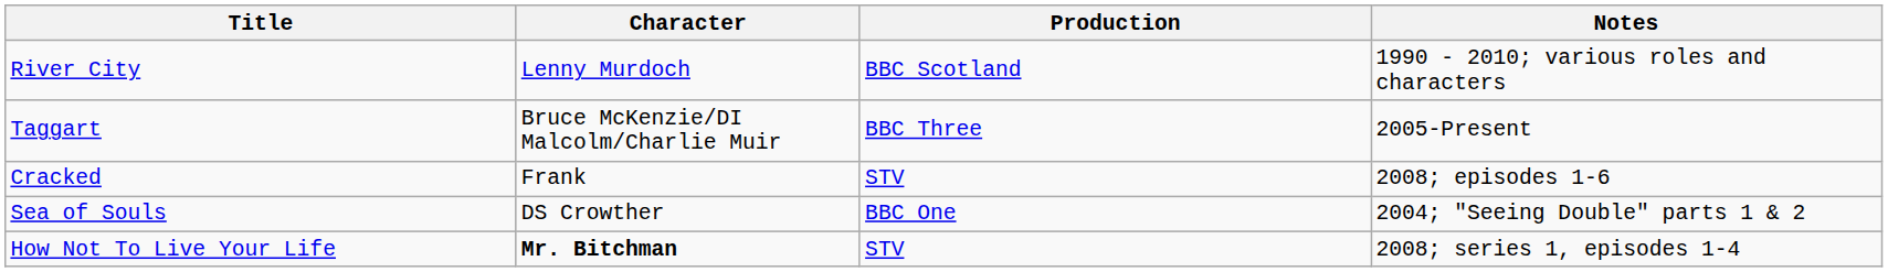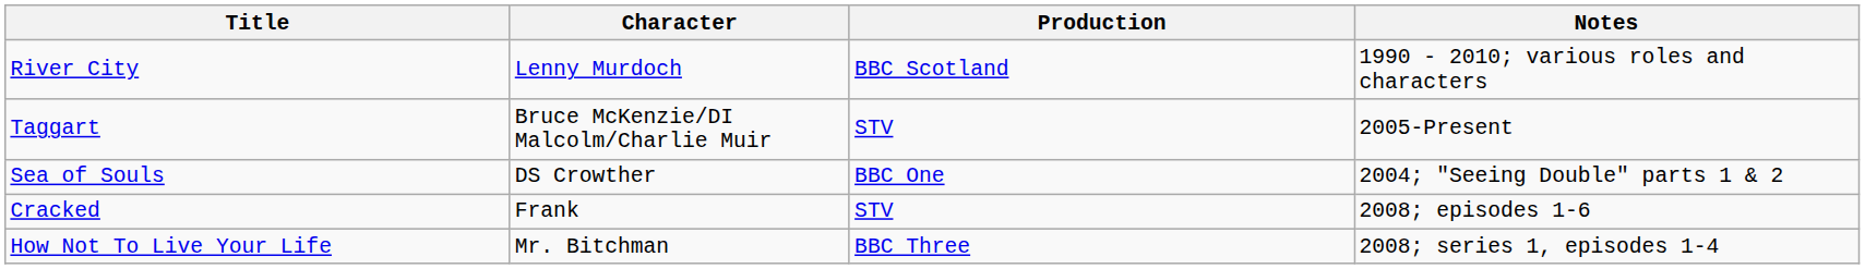Taggart | Production: BBC Three -> STV
rows swapped: Sea of Souls <-> Cracked
How Not To Live Your Life | Character: bold -> normal
How Not To Live Your Life | Production: STV -> BBC Three
